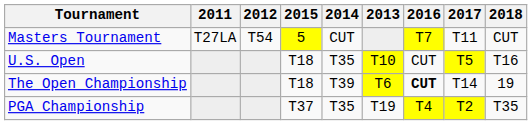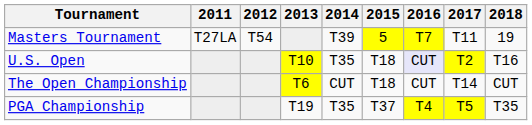columns swapped: 2013 <-> 2015
Masters Tournament | 2014: CUT -> T39
Masters Tournament | 2018: CUT -> 19
U.S. Open | 2016: no background -> lavender background
U.S. Open | 2017: T5 -> T2
The Open Championship | 2014: T39 -> CUT
The Open Championship | 2016: bold -> normal
The Open Championship | 2018: 19 -> CUT
PGA Championship | 2017: T2 -> T5
